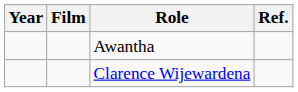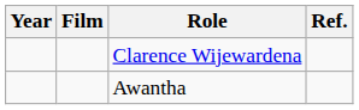rows swapped: Clarence Wijewardena <-> Awantha
